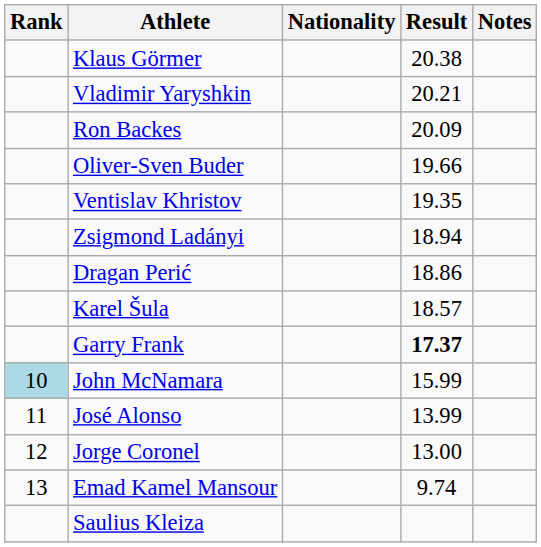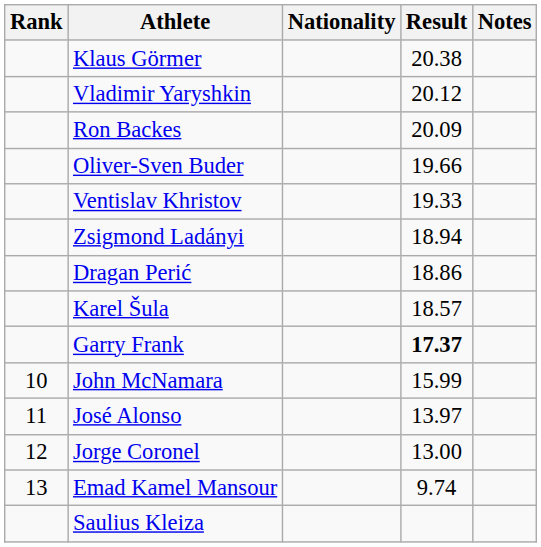Vladimir Yaryshkin | Result: 20.21 -> 20.12
Ventislav Khristov | Result: 19.35 -> 19.33
John McNamara | Rank: lightblue background -> no background
José Alonso | Result: 13.99 -> 13.97
